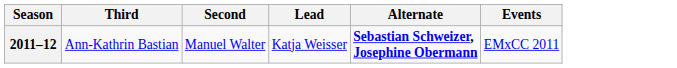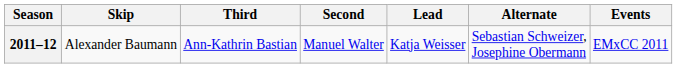+ column: Skip | Alexander Baumann
2011–12 | Alternate: bold -> normal
